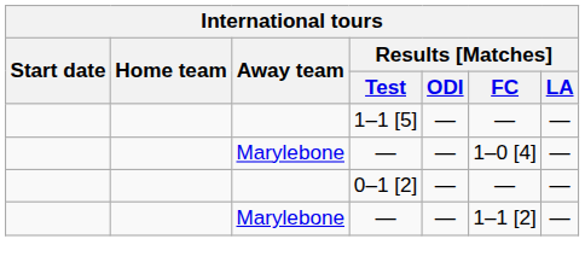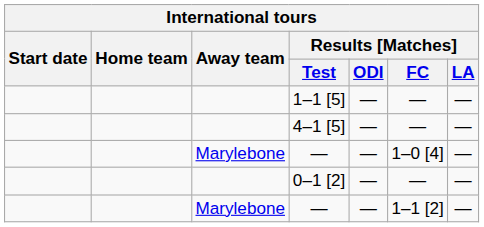+ row: 4–1 [5] | — | — | —
